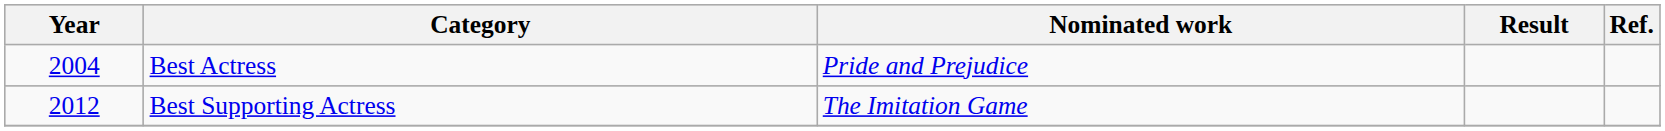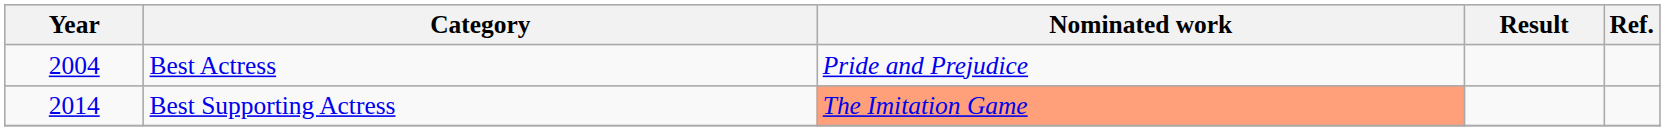Best Supporting Actress | Year: 2012 -> 2014
Best Supporting Actress | Nominated work: no background -> lightsalmon background
